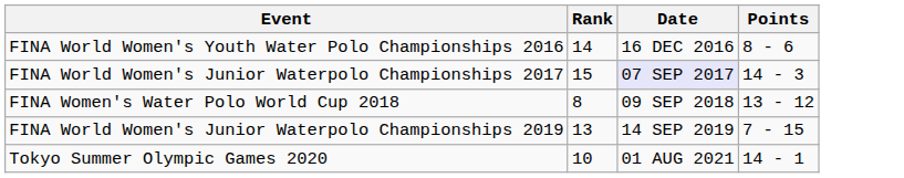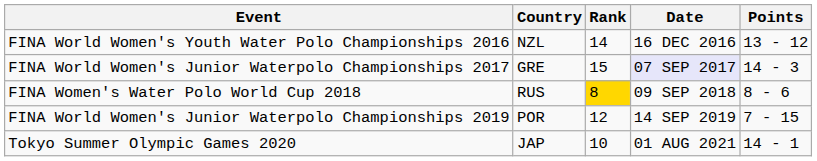+ column: Country | NZL | GRE | RUS | POR | JAP
FINA World Women's Youth Water Polo Championships 2016 | Points: 8 - 6 -> 13 - 12
FINA Women's Water Polo World Cup 2018 | Rank: no background -> gold background
FINA Women's Water Polo World Cup 2018 | Points: 13 - 12 -> 8 - 6
FINA World Women's Junior Waterpolo Championships 2019 | Rank: 13 -> 12
